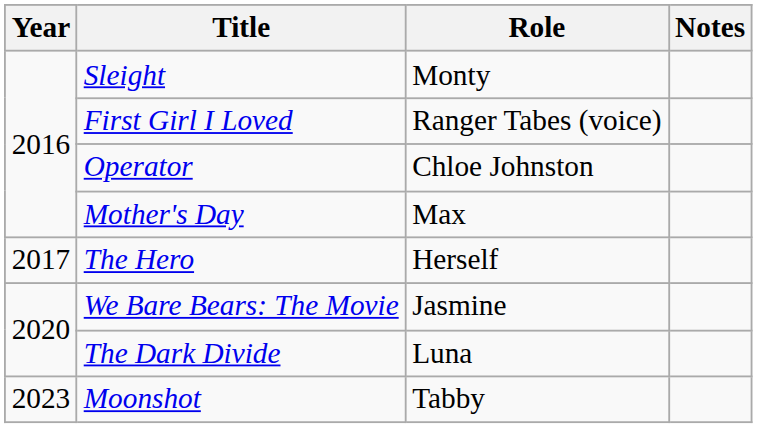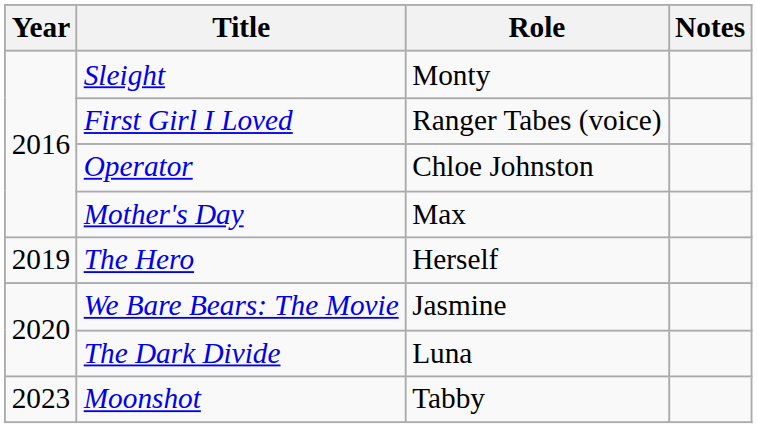The Hero | Year: 2017 -> 2019
